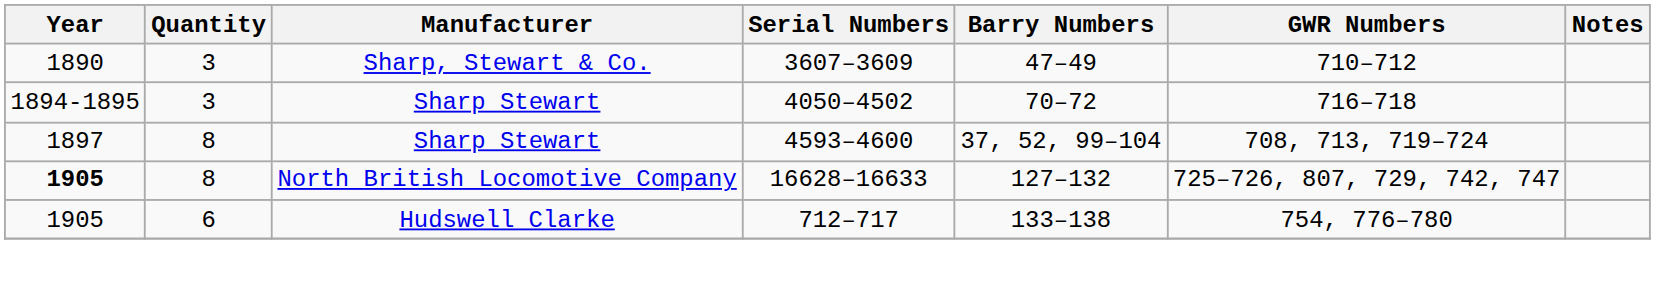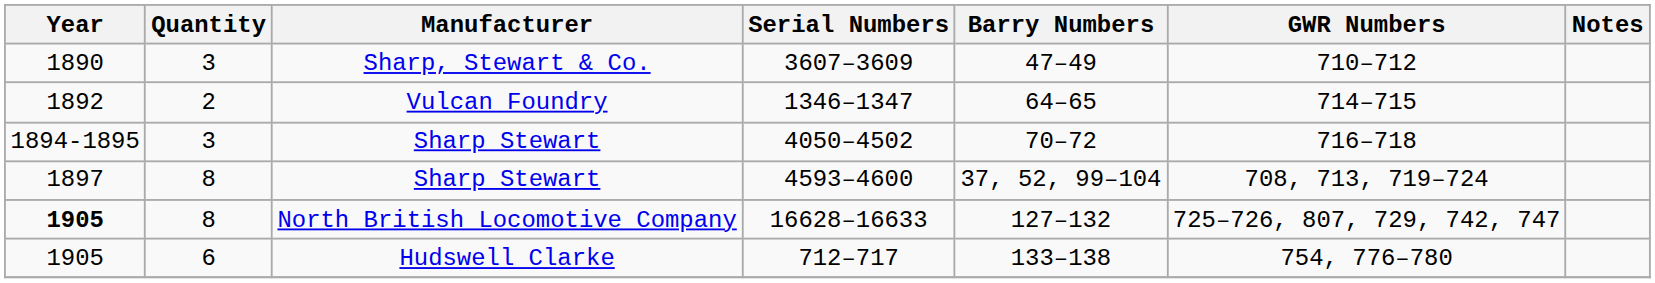+ row: 1892 | 2 | Vulcan Foundry | 1346–1347 | 64–65 | 714–715
